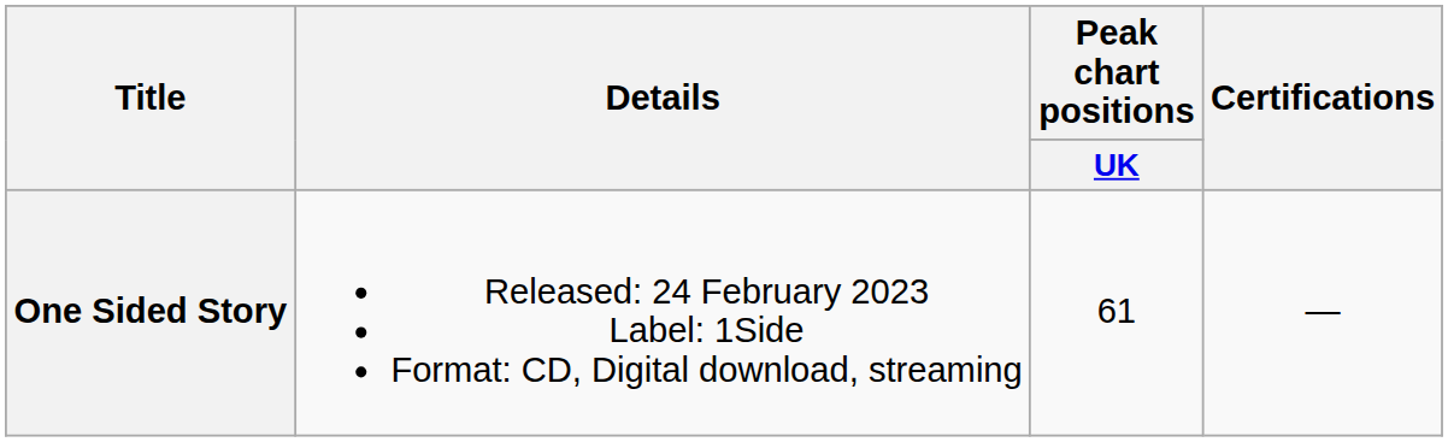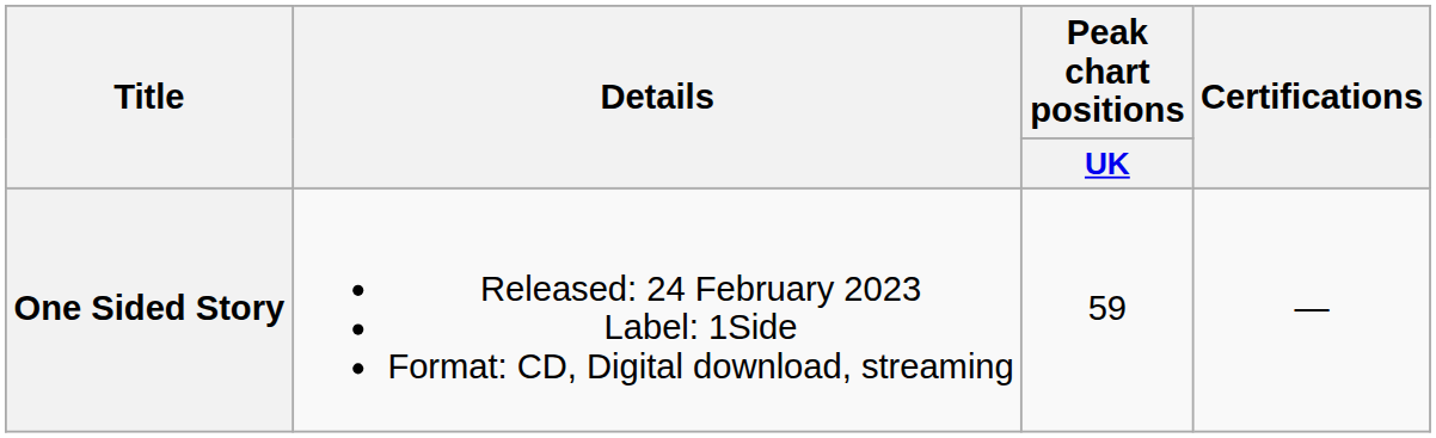One Sided Story | Peak chart positions / UK: 61 -> 59
